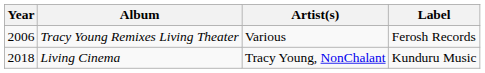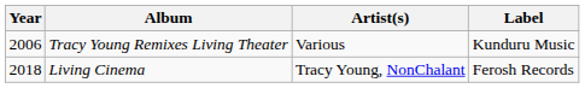Tracy Young Remixes Living Theater | Label: Ferosh Records -> Kunduru Music
Living Cinema | Label: Kunduru Music -> Ferosh Records
